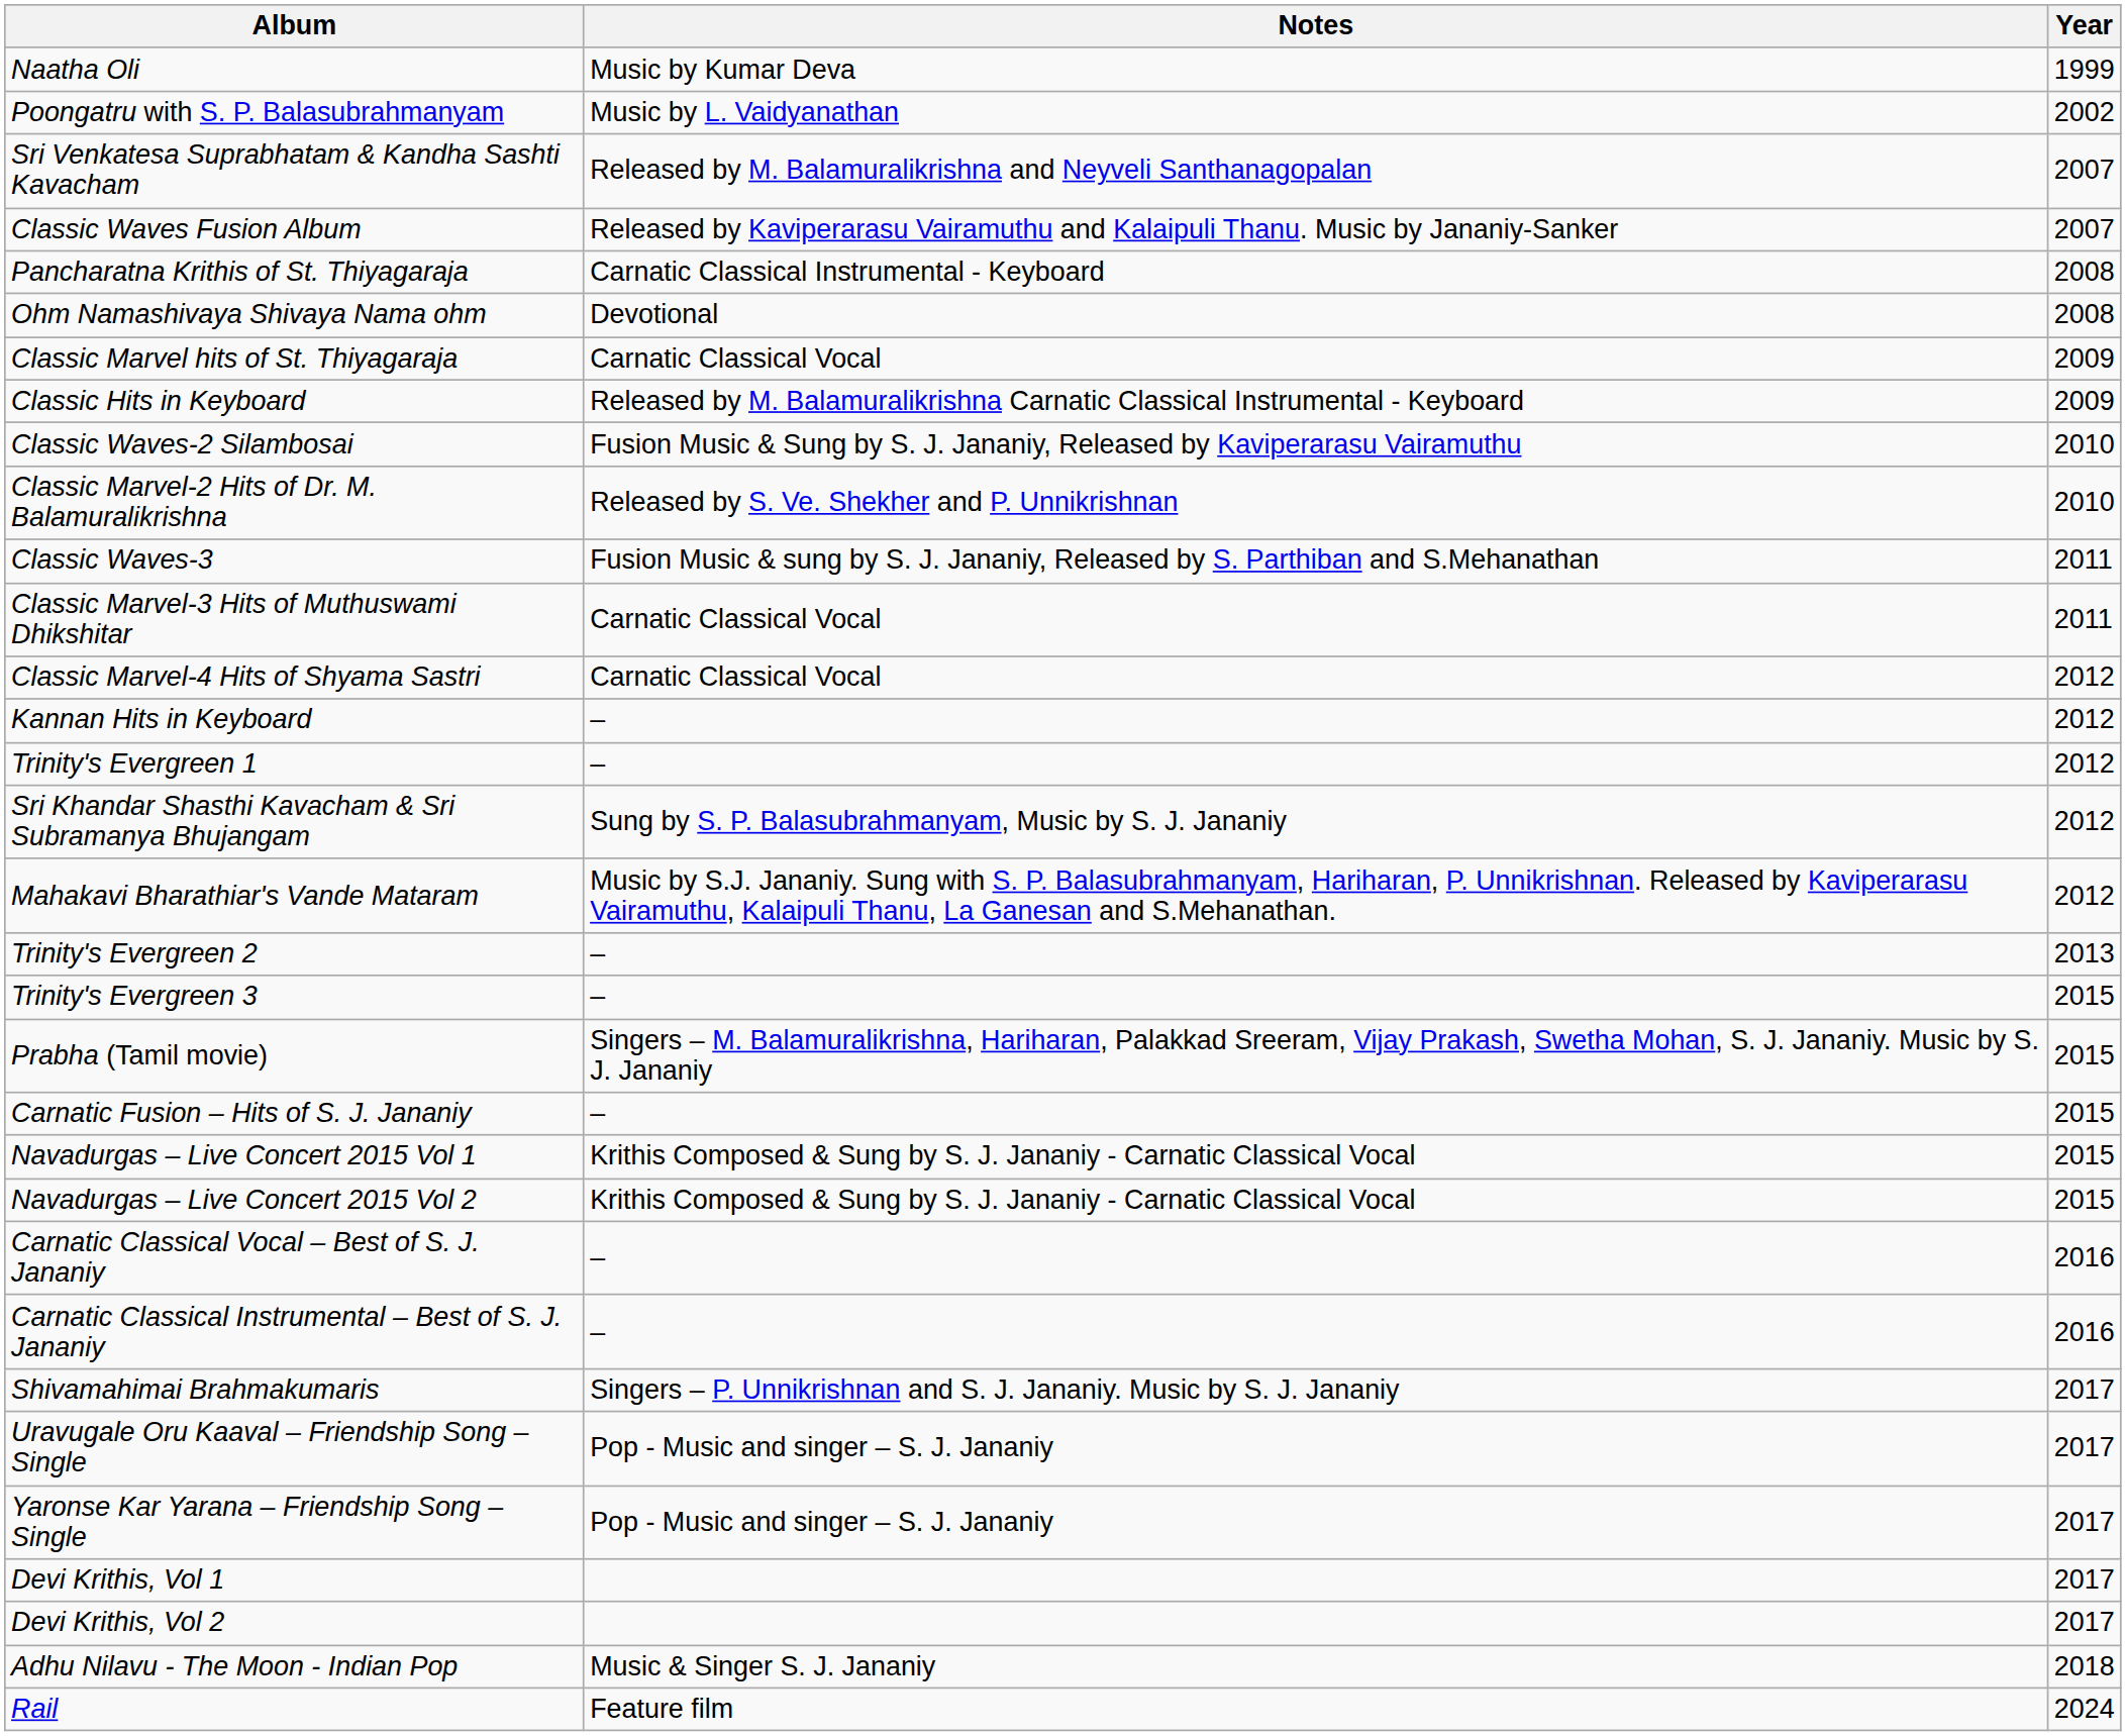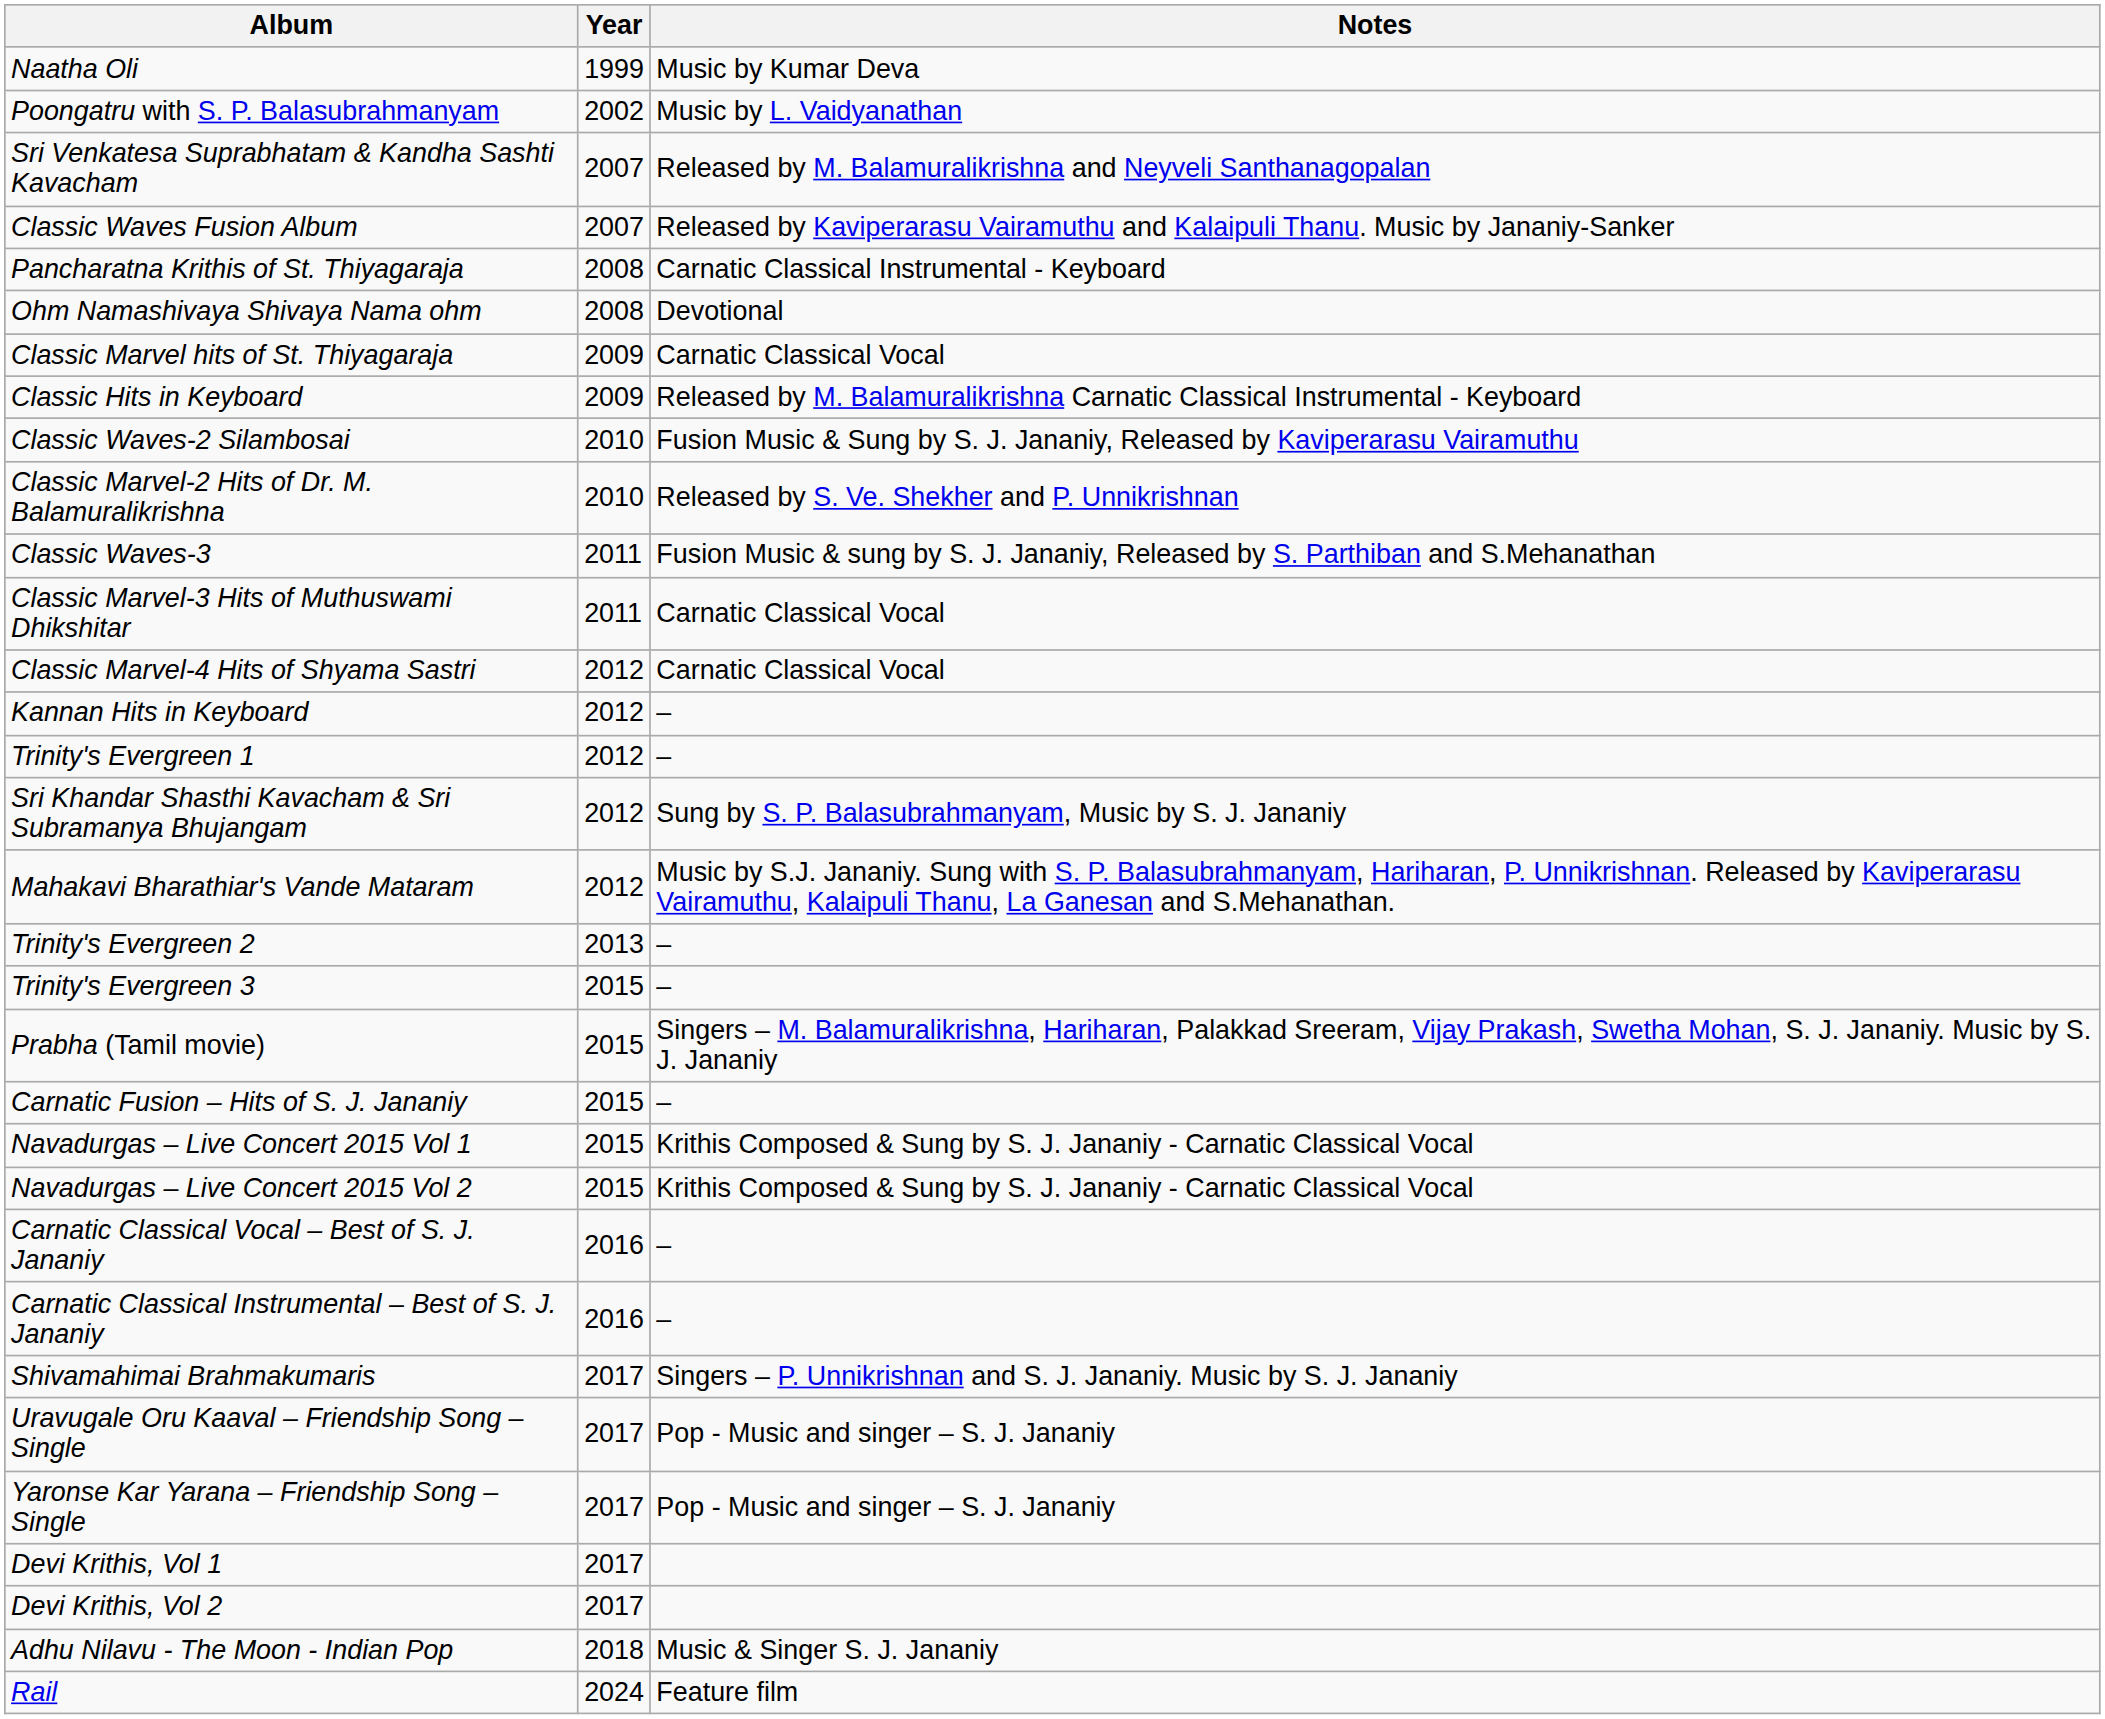columns swapped: Year <-> Notes
